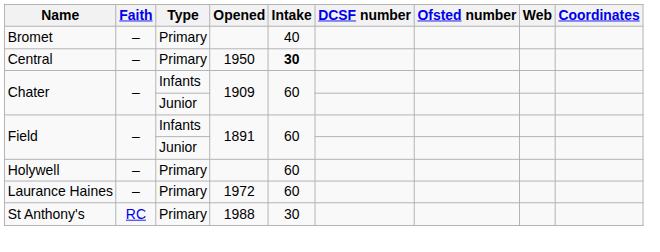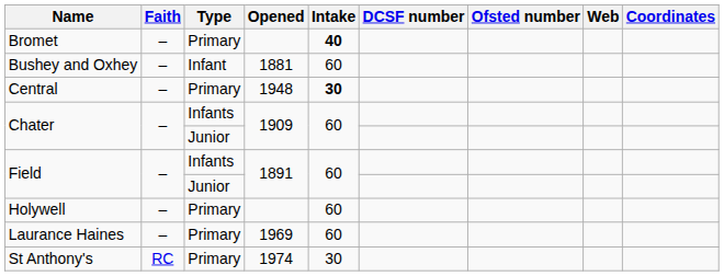Bromet | Intake: normal -> bold
+ row: Bushey and Oxhey | – | Infant | 1881 | 60
Central | Opened: 1950 -> 1948
Laurance Haines | Opened: 1972 -> 1969
St Anthony's | Opened: 1988 -> 1974
